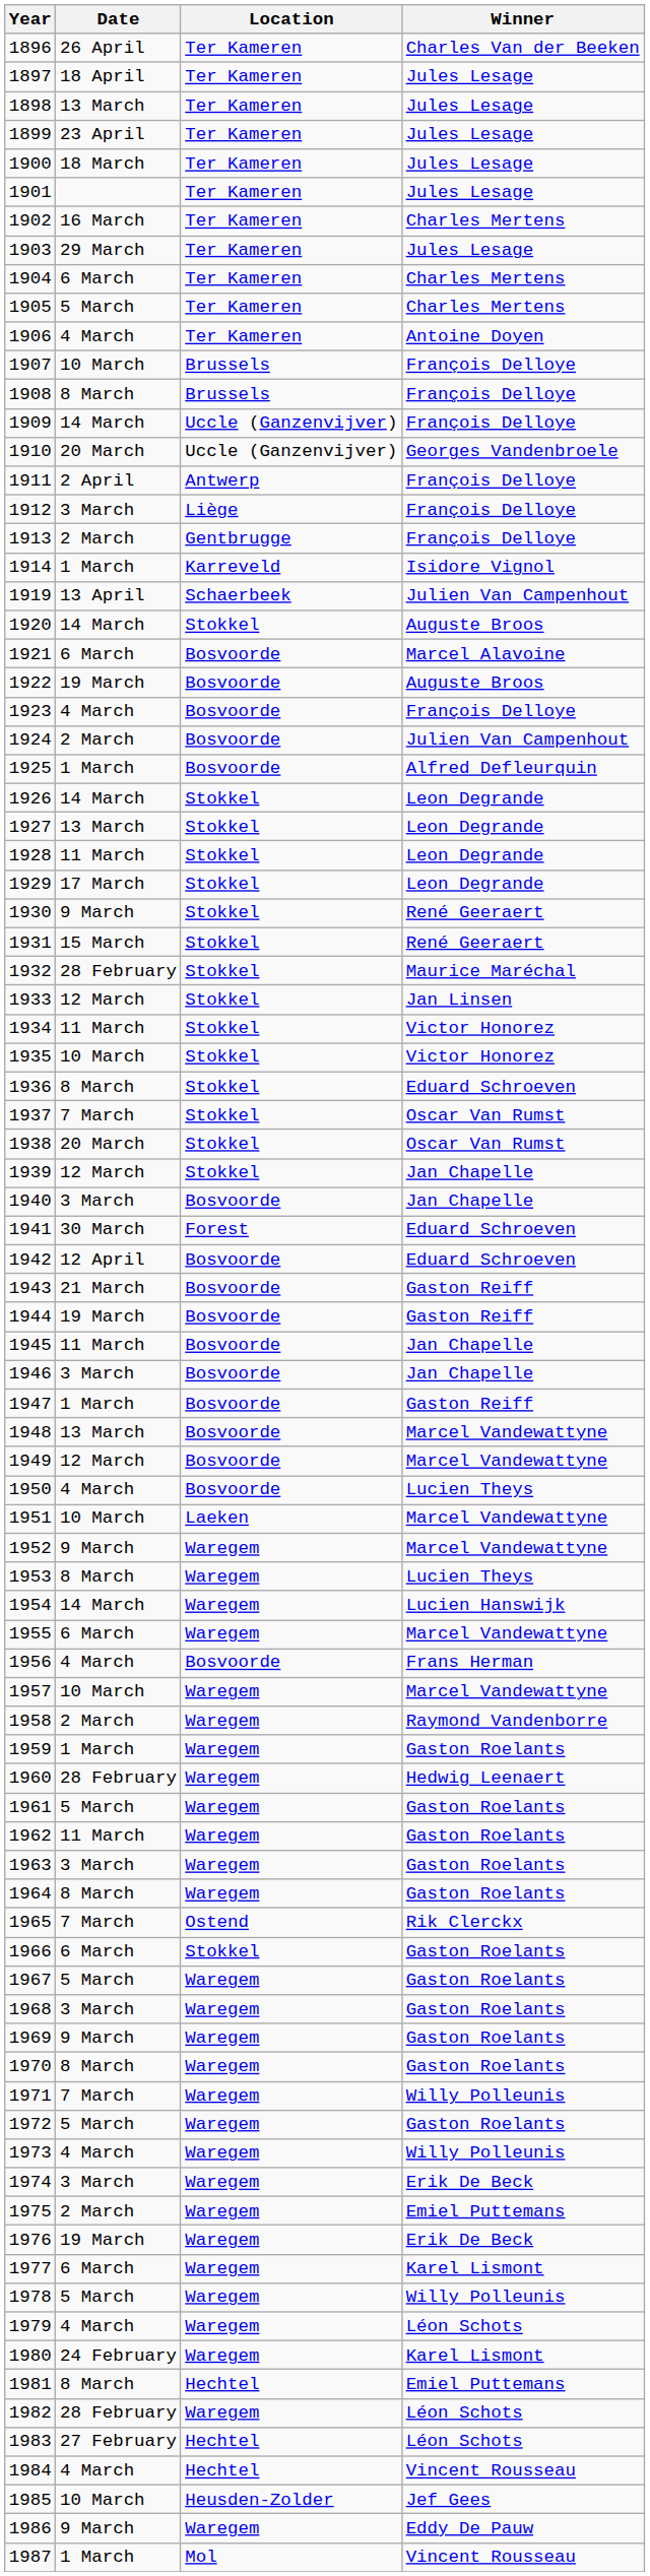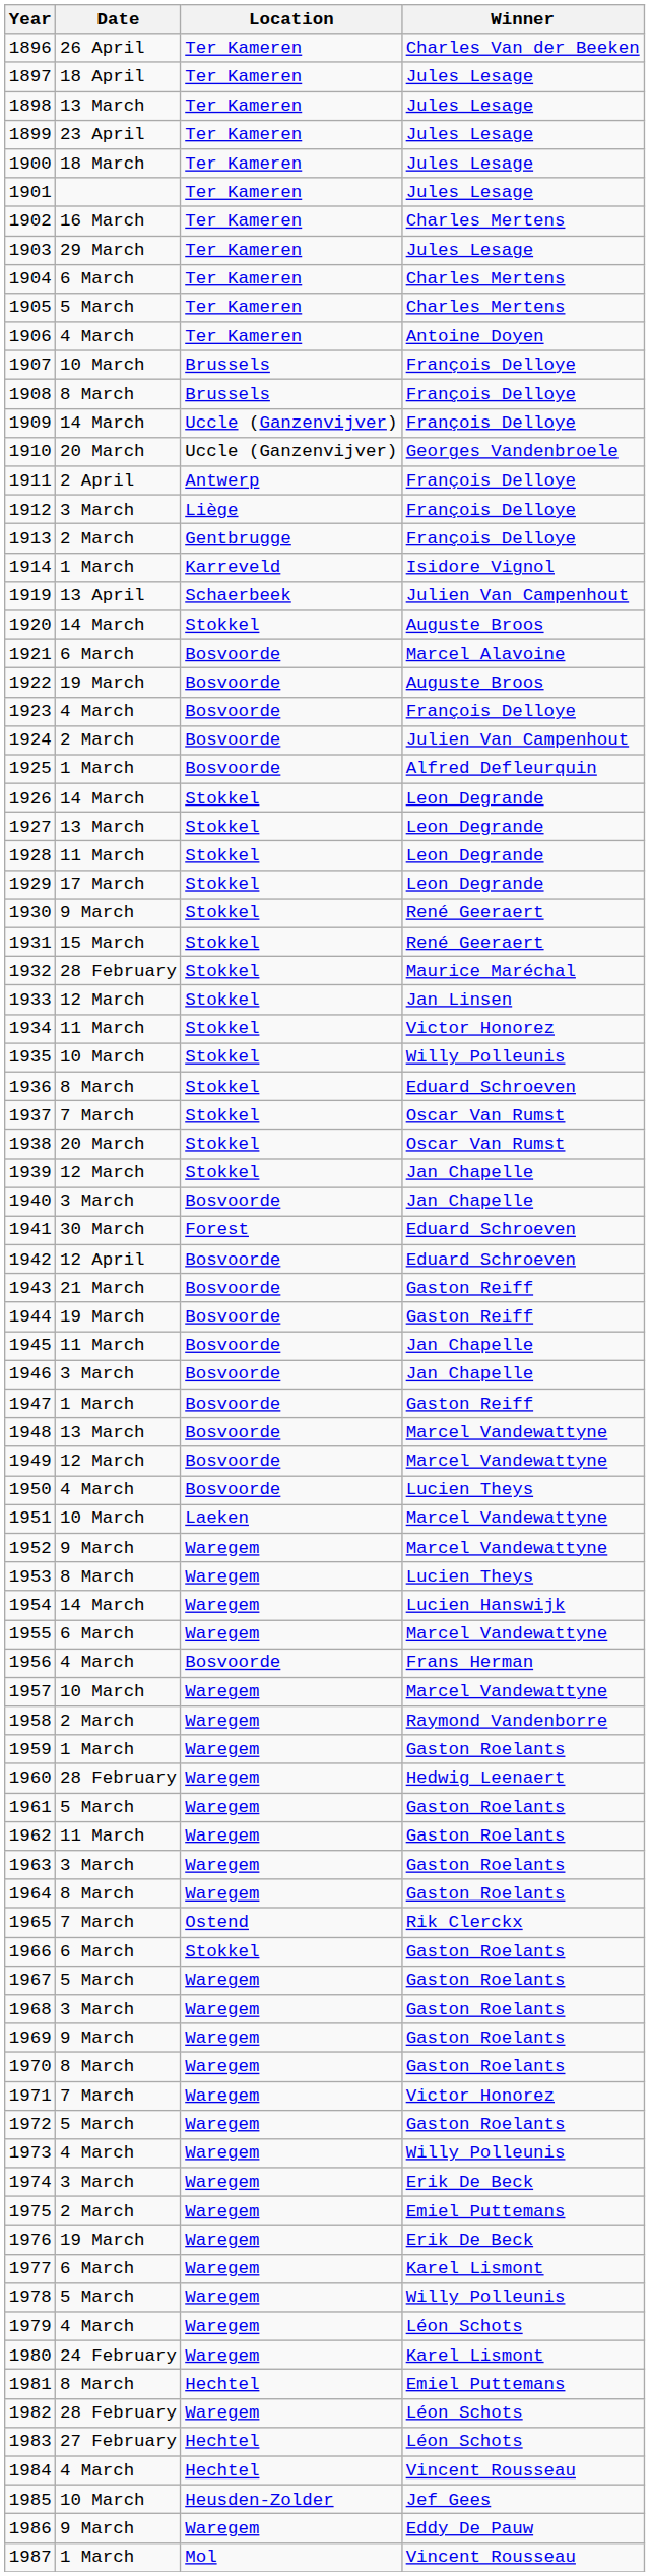1935 | Winner: Victor Honorez -> Willy Polleunis
1971 | Winner: Willy Polleunis -> Victor Honorez
